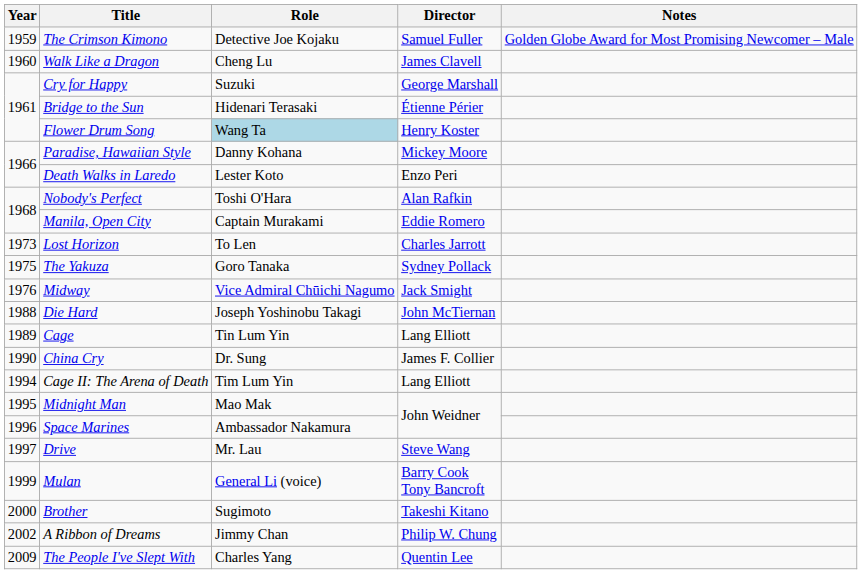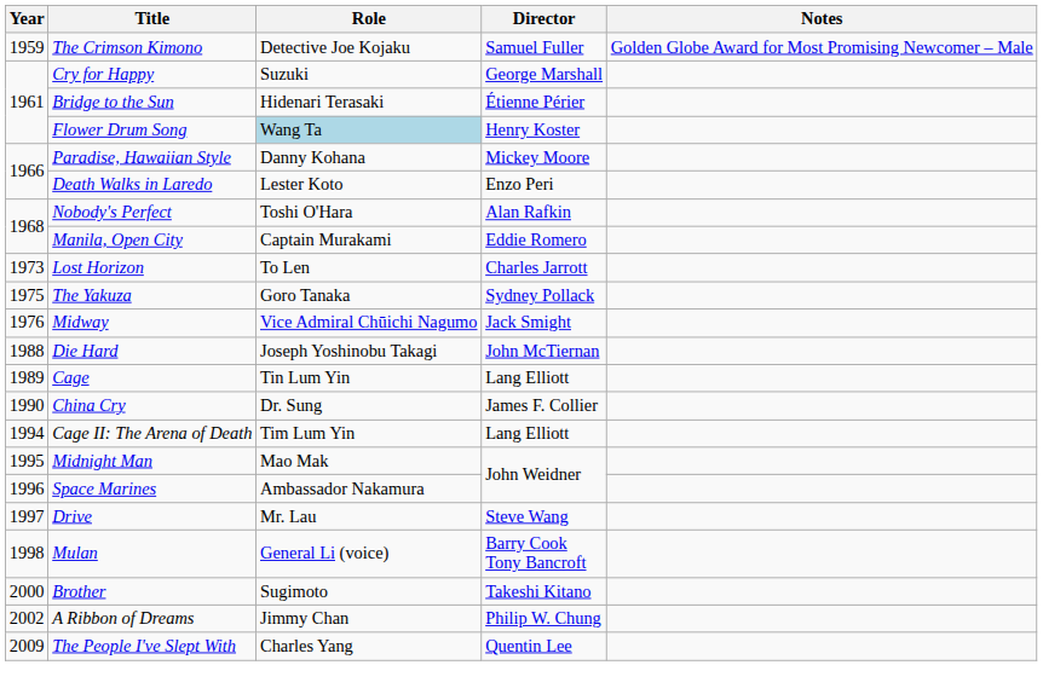- row: 1960 | Walk Like a Dragon | Cheng Lu | James Clavell
Mulan | Year: 1999 -> 1998
